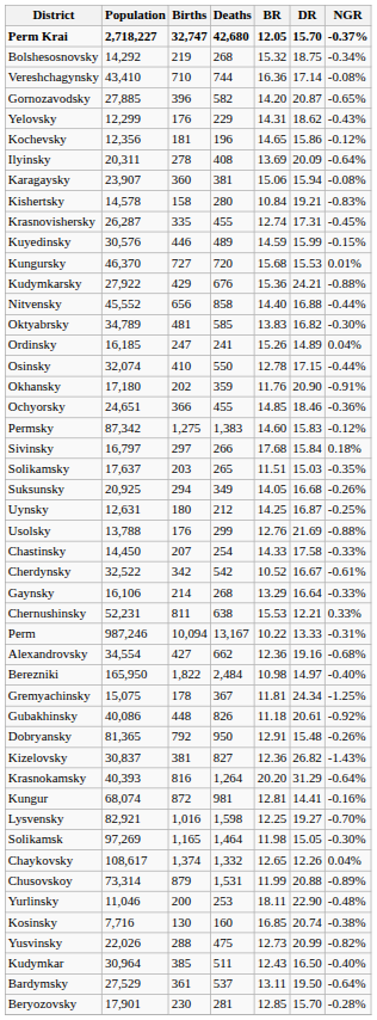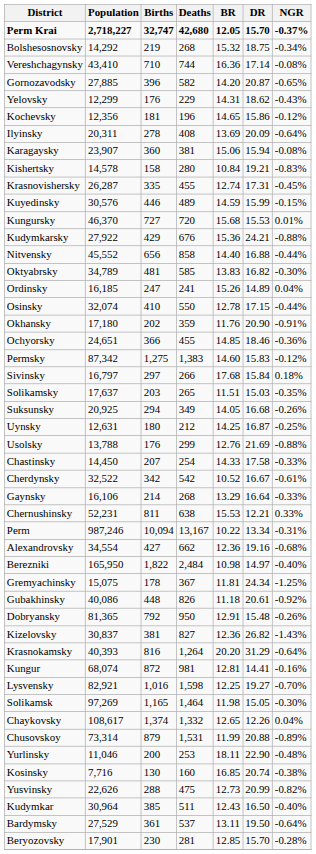Perm | DR: 13.33 -> 13.34
Yusvinsky | Population: 22,026 -> 22,626
